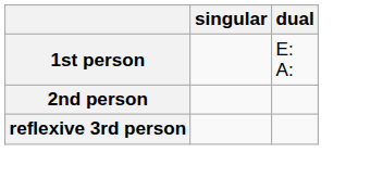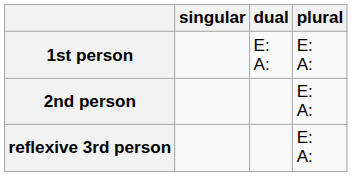+ column: plural | E: A: | E: A: | E: A:
